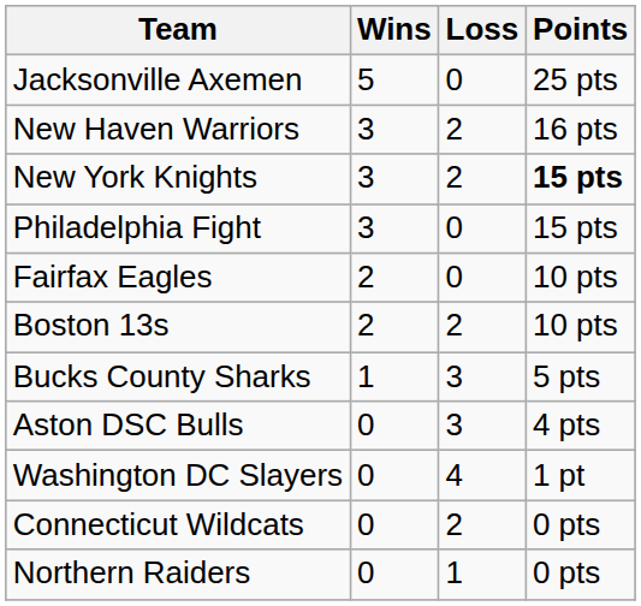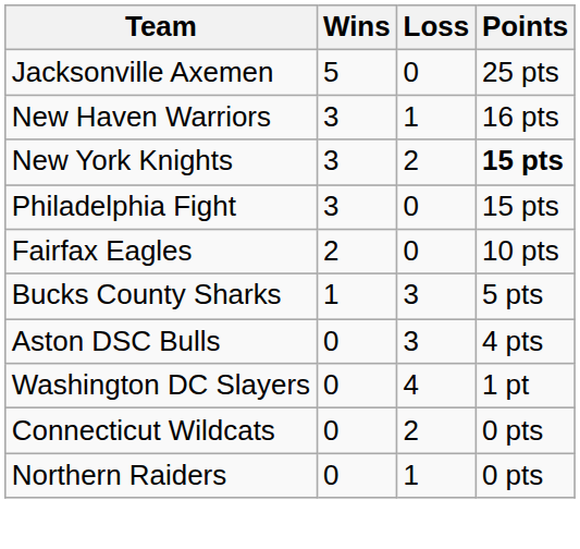New Haven Warriors | Loss: 2 -> 1
- row: Boston 13s | 2 | 2 | 10 pts
